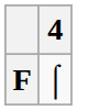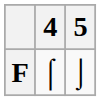+ column: 5 | ⌡
